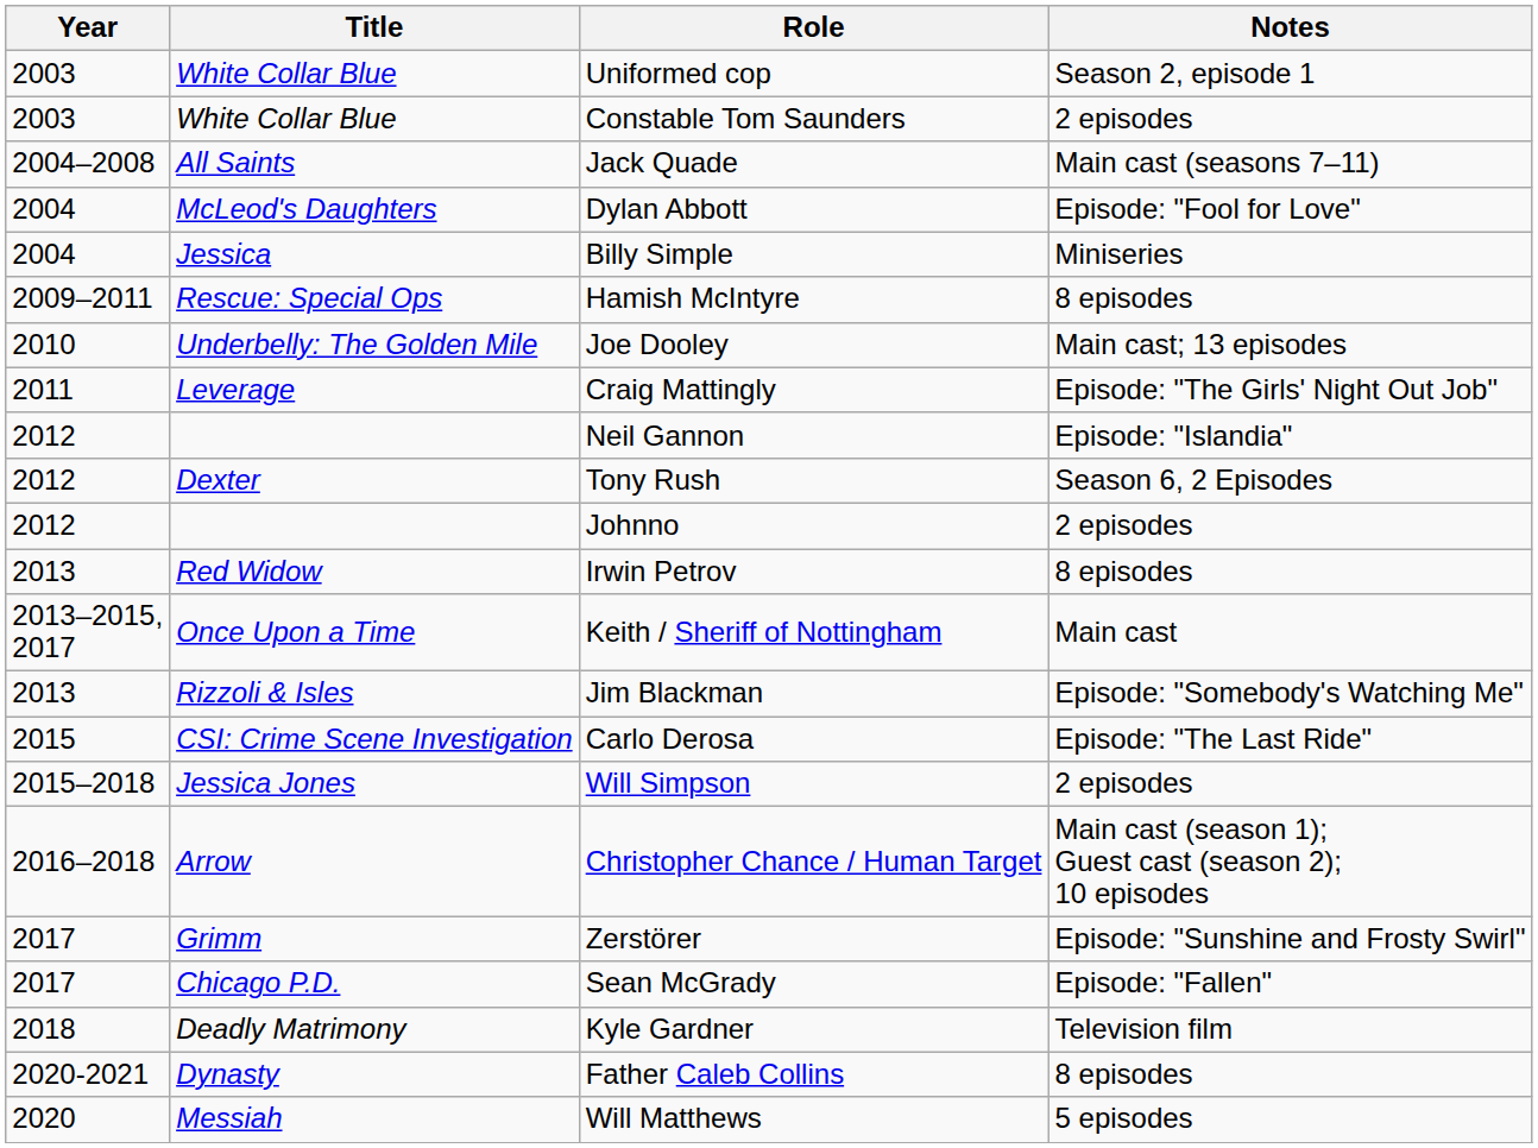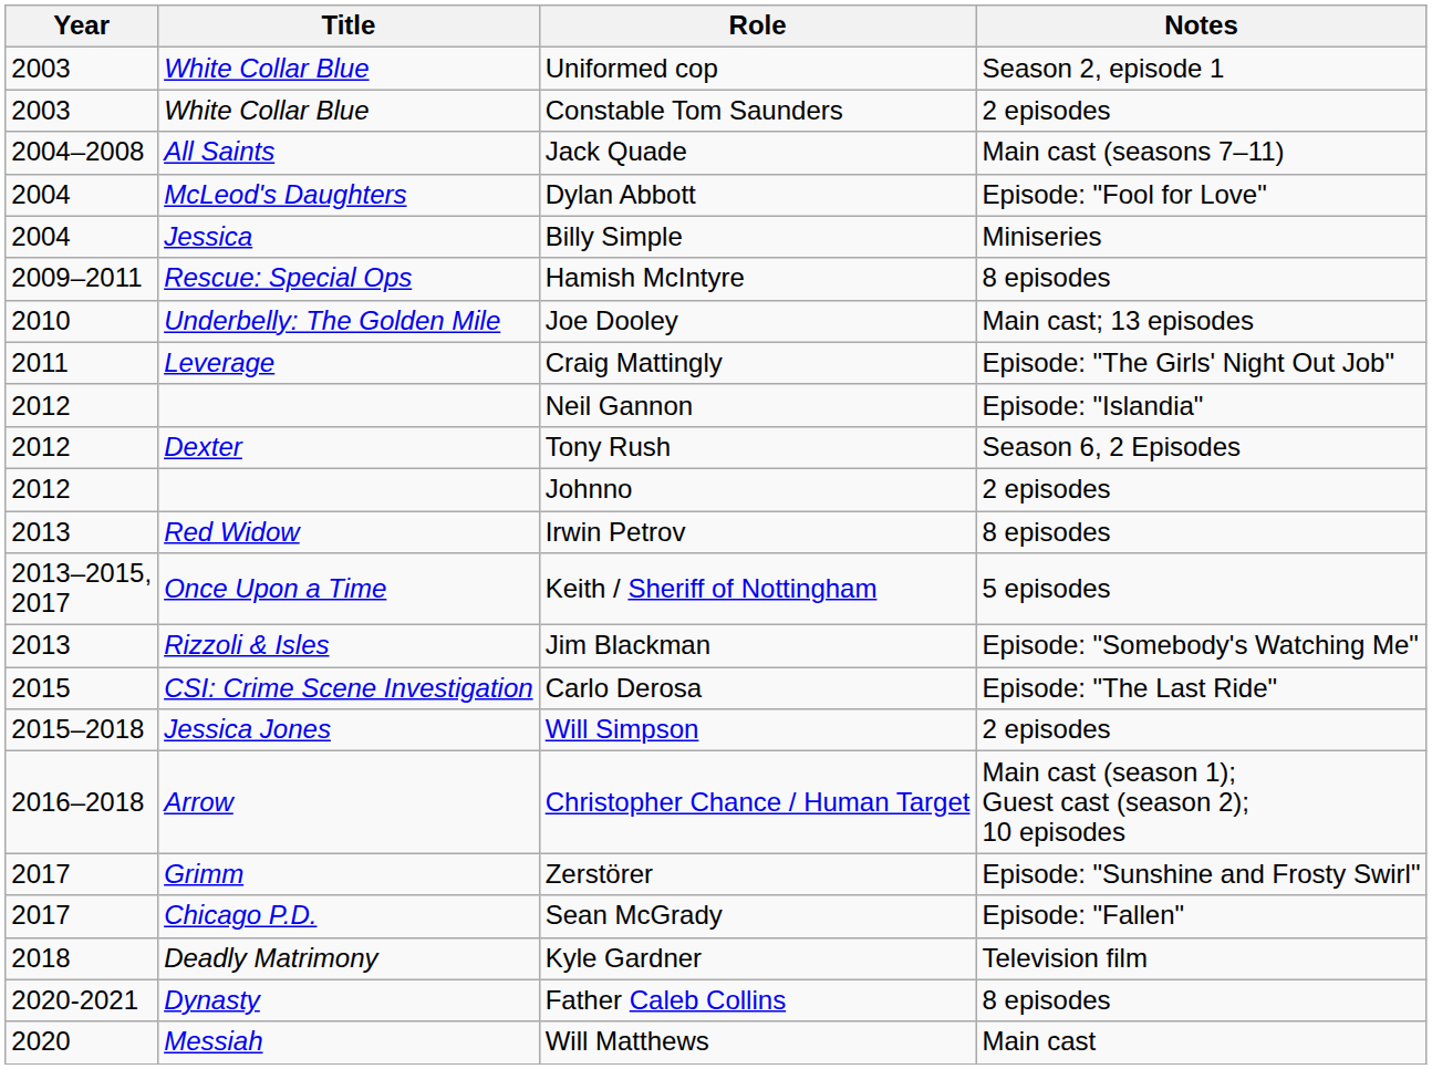Keith / Sheriff of Nottingham | Notes: Main cast -> 5 episodes
Will Matthews | Notes: 5 episodes -> Main cast
